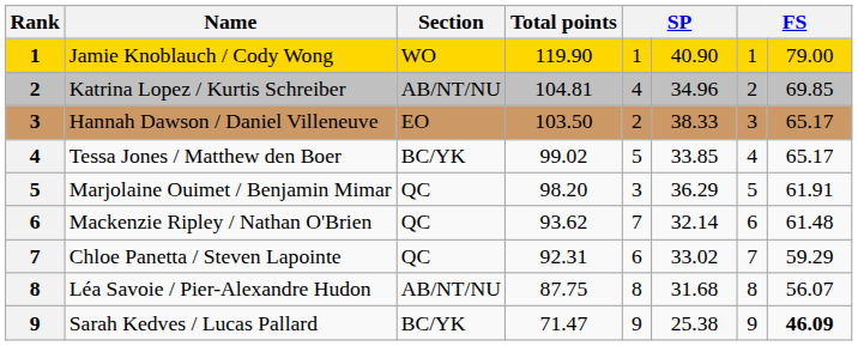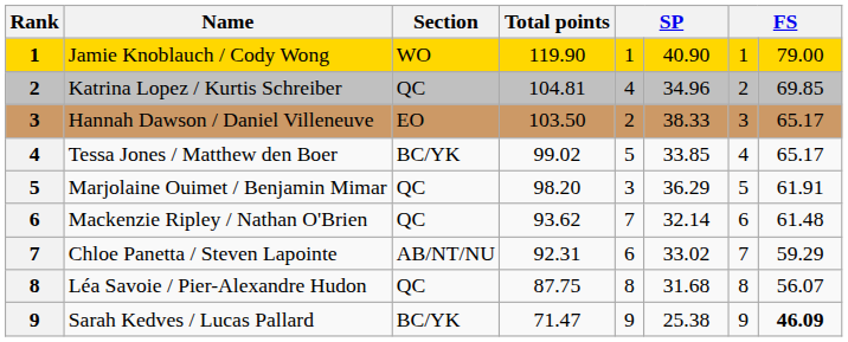Katrina Lopez / Kurtis Schreiber | Section: AB/NT/NU -> QC
Chloe Panetta / Steven Lapointe | Section: QC -> AB/NT/NU
Léa Savoie / Pier-Alexandre Hudon | Section: AB/NT/NU -> QC
